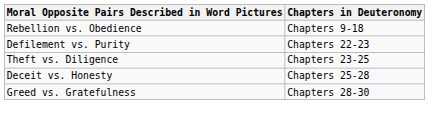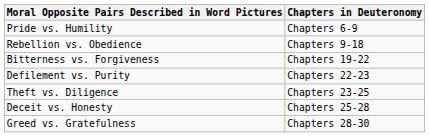+ row: Pride vs. Humility | Chapters 6-9
+ row: Bitterness vs. Forgiveness | Chapters 19-22
